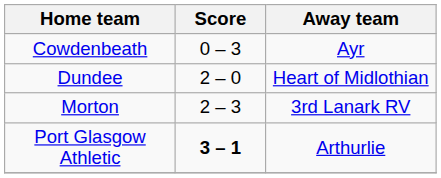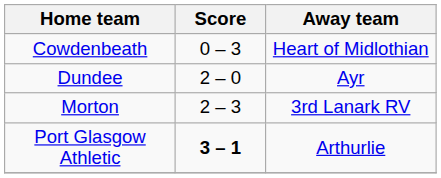Cowdenbeath | Away team: Ayr -> Heart of Midlothian
Dundee | Away team: Heart of Midlothian -> Ayr
